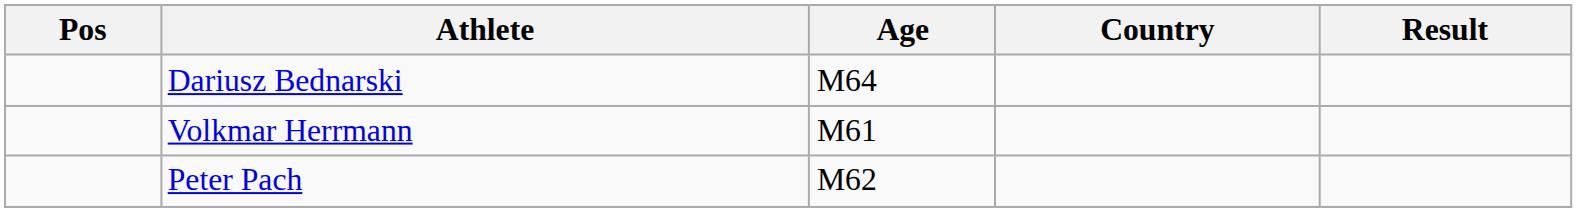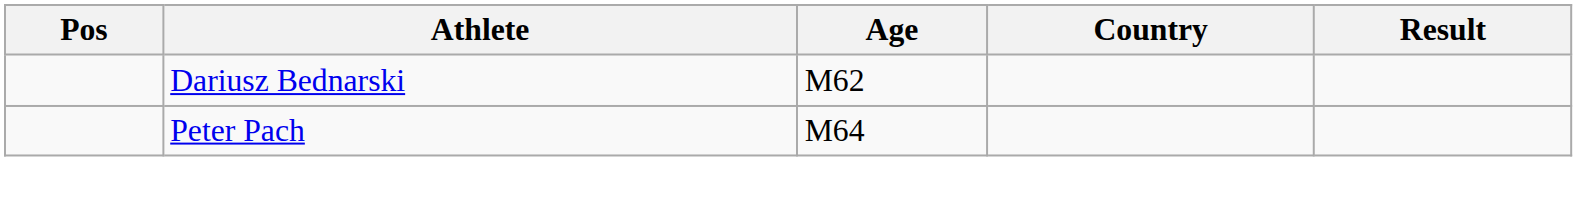Dariusz Bednarski | Age: M64 -> M62
- row: Volkmar Herrmann | M61
Peter Pach | Age: M62 -> M64
